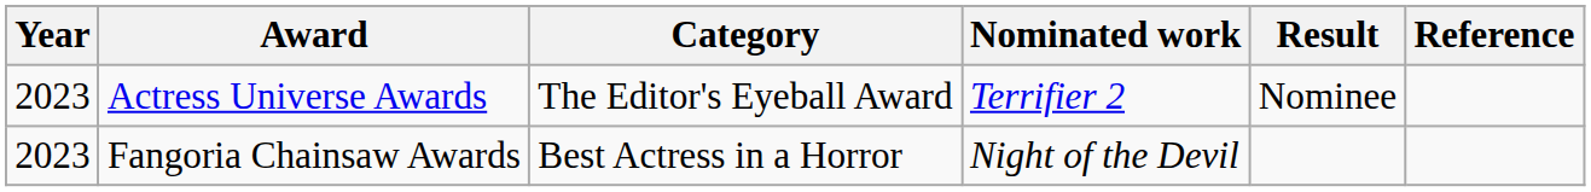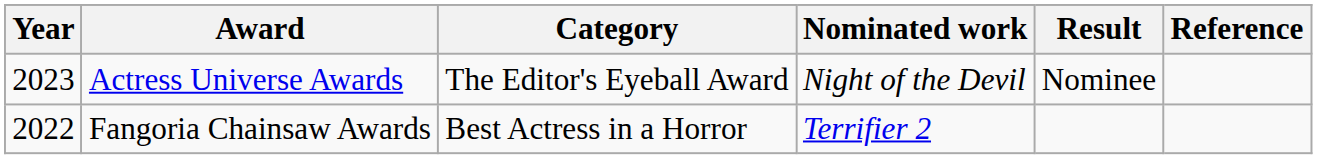Actress Universe Awards | Nominated work: Terrifier 2 -> Night of the Devil
Fangoria Chainsaw Awards | Year: 2023 -> 2022
Fangoria Chainsaw Awards | Nominated work: Night of the Devil -> Terrifier 2
